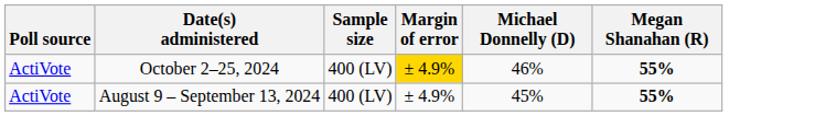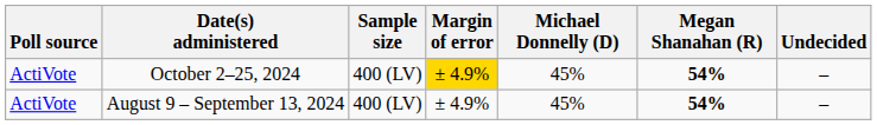+ column: Undecided | – | –
October 2–25, 2024 | Michael Donnelly (D): 46% -> 45%
October 2–25, 2024 | Megan Shanahan (R): 55% -> 54%
August 9 – September 13, 2024 | Megan Shanahan (R): 55% -> 54%
